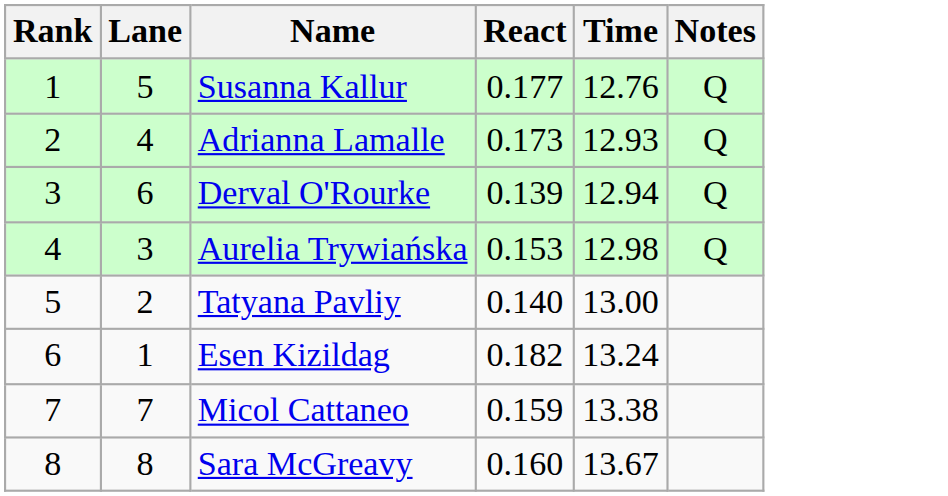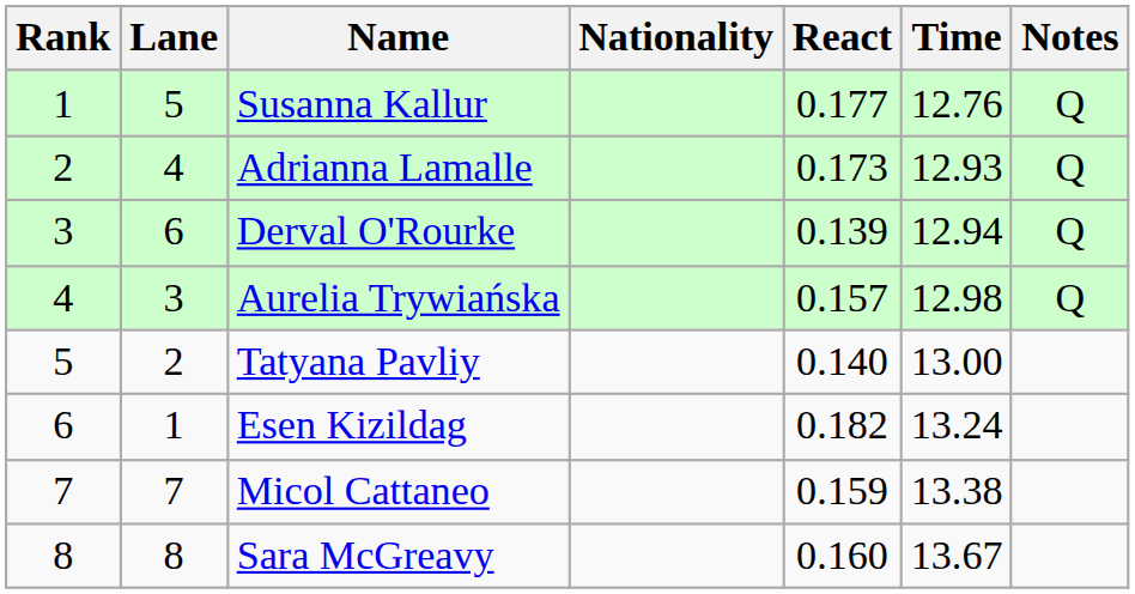+ column: Nationality
Aurelia Trywiańska | React: 0.153 -> 0.157
